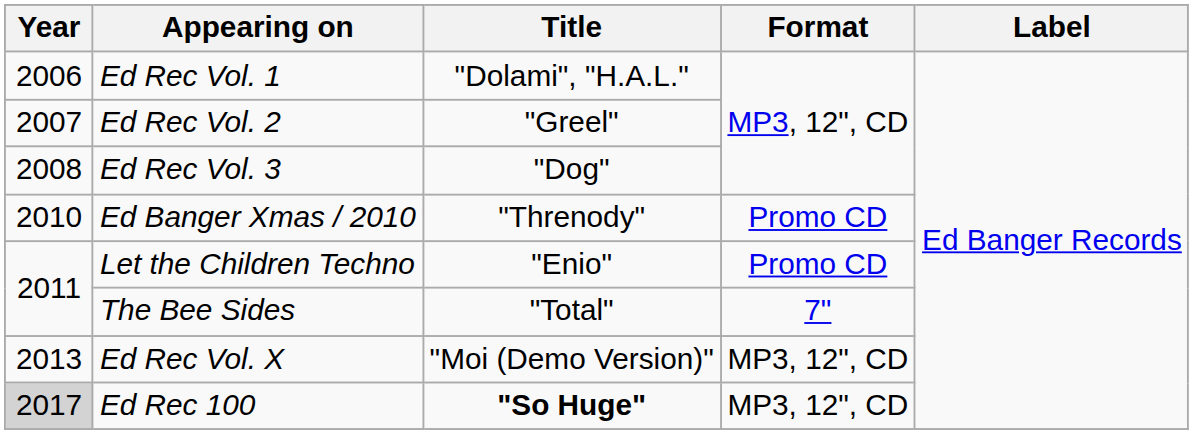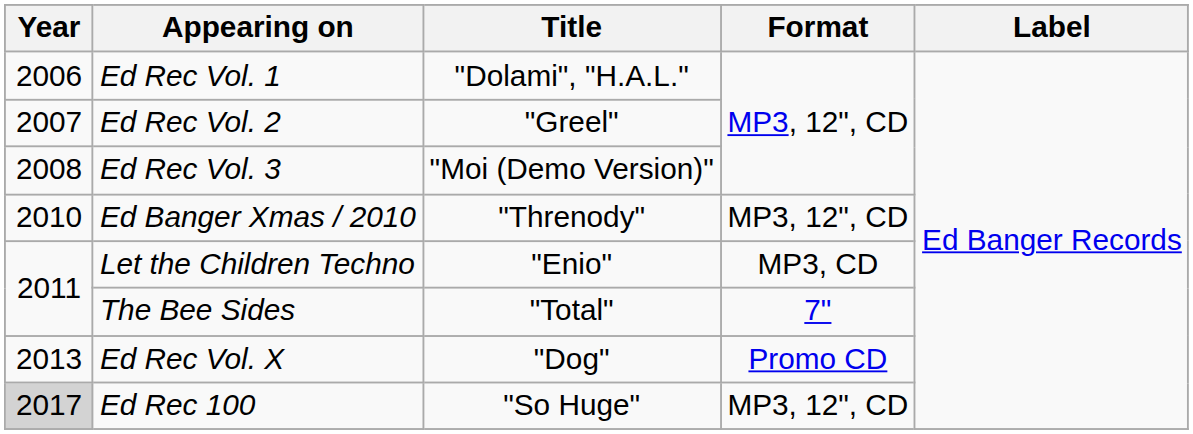Ed Rec Vol. 3 | Title: "Dog" -> "Moi (Demo Version)"
Ed Banger Xmas / 2010 | Format: Promo CD -> MP3, 12", CD
Let the Children Techno | Format: Promo CD -> MP3, CD
Ed Rec Vol. X | Title: "Moi (Demo Version)" -> "Dog"
Ed Rec Vol. X | Format: MP3, 12", CD -> Promo CD
Ed Rec 100 | Title: bold -> normal
